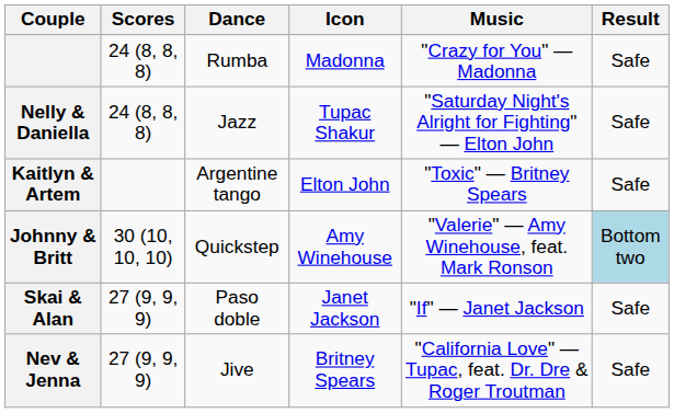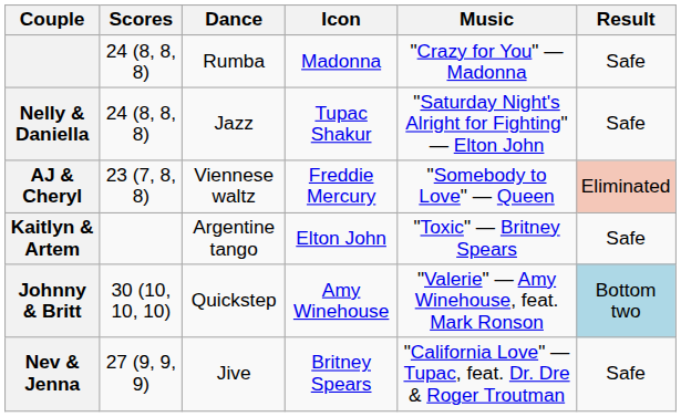+ row: AJ & Cheryl | 23 (7, 8, 8) | Viennese waltz | Freddie Mercury | "Somebody to Love" — Queen | Eliminated
- row: Skai & Alan | 27 (9, 9, 9) | Paso doble | Janet Jackson | "If" — Janet Jackson | Safe
